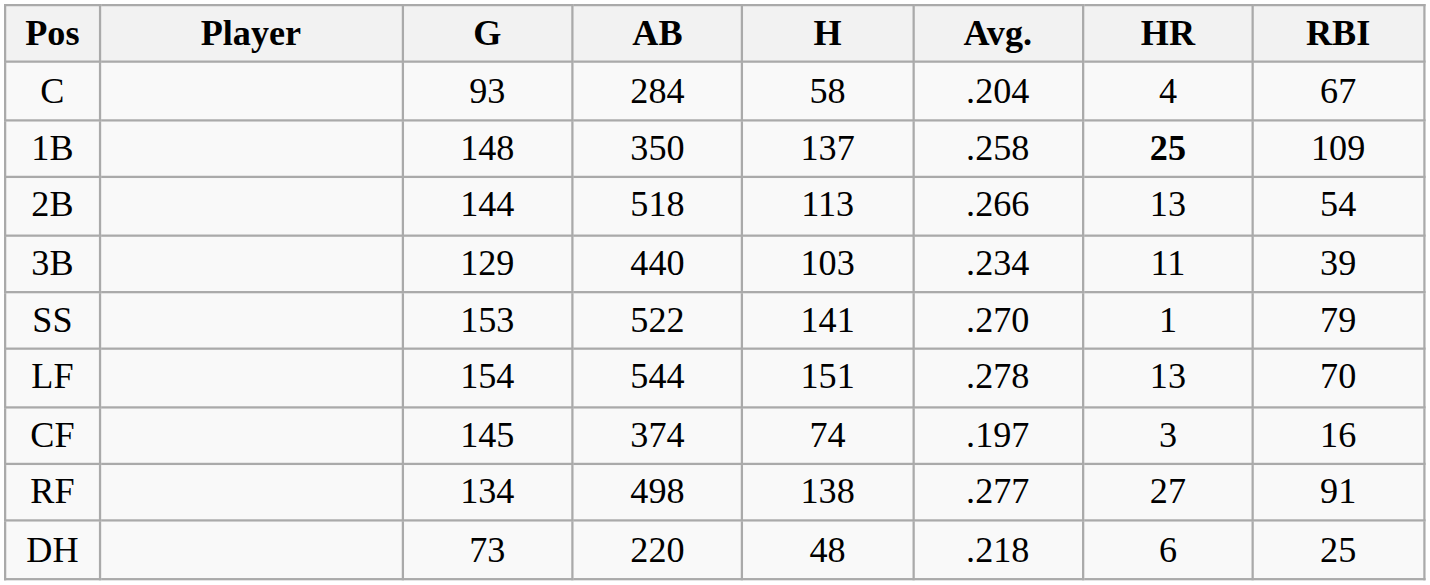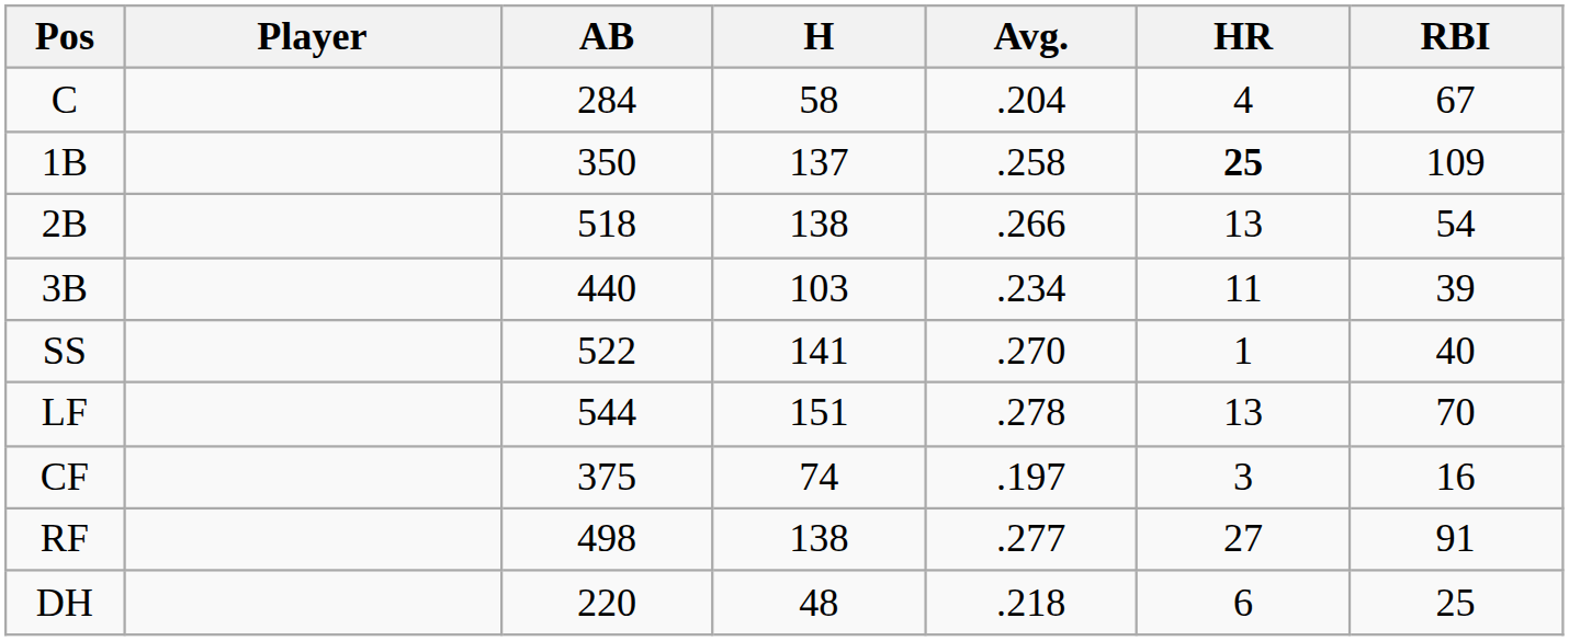- column: G | 93 | 148 | 144 | 129 | 153 | 154 | 145 | 134 | 73
2B | H: 113 -> 138
SS | RBI: 79 -> 40
CF | AB: 374 -> 375
